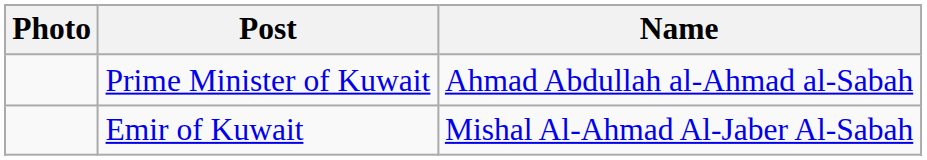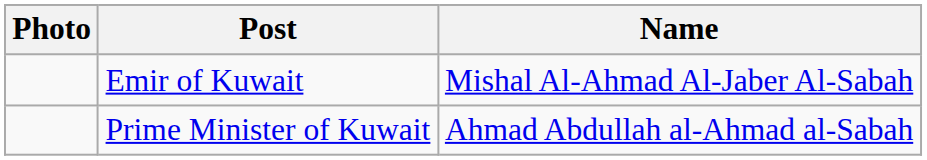rows swapped: Emir of Kuwait <-> Prime Minister of Kuwait
